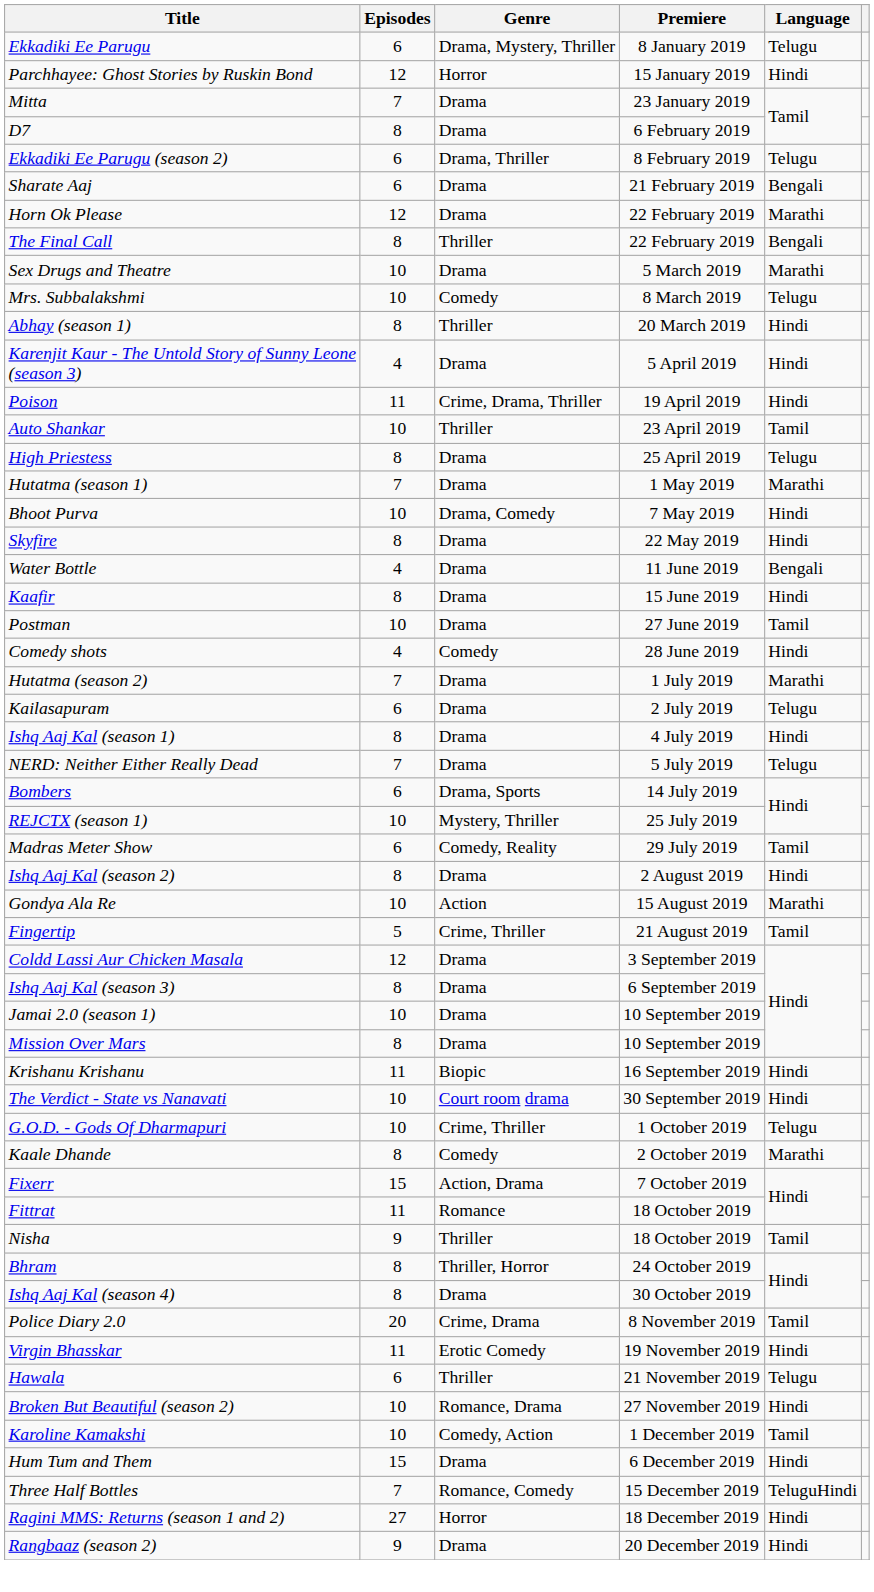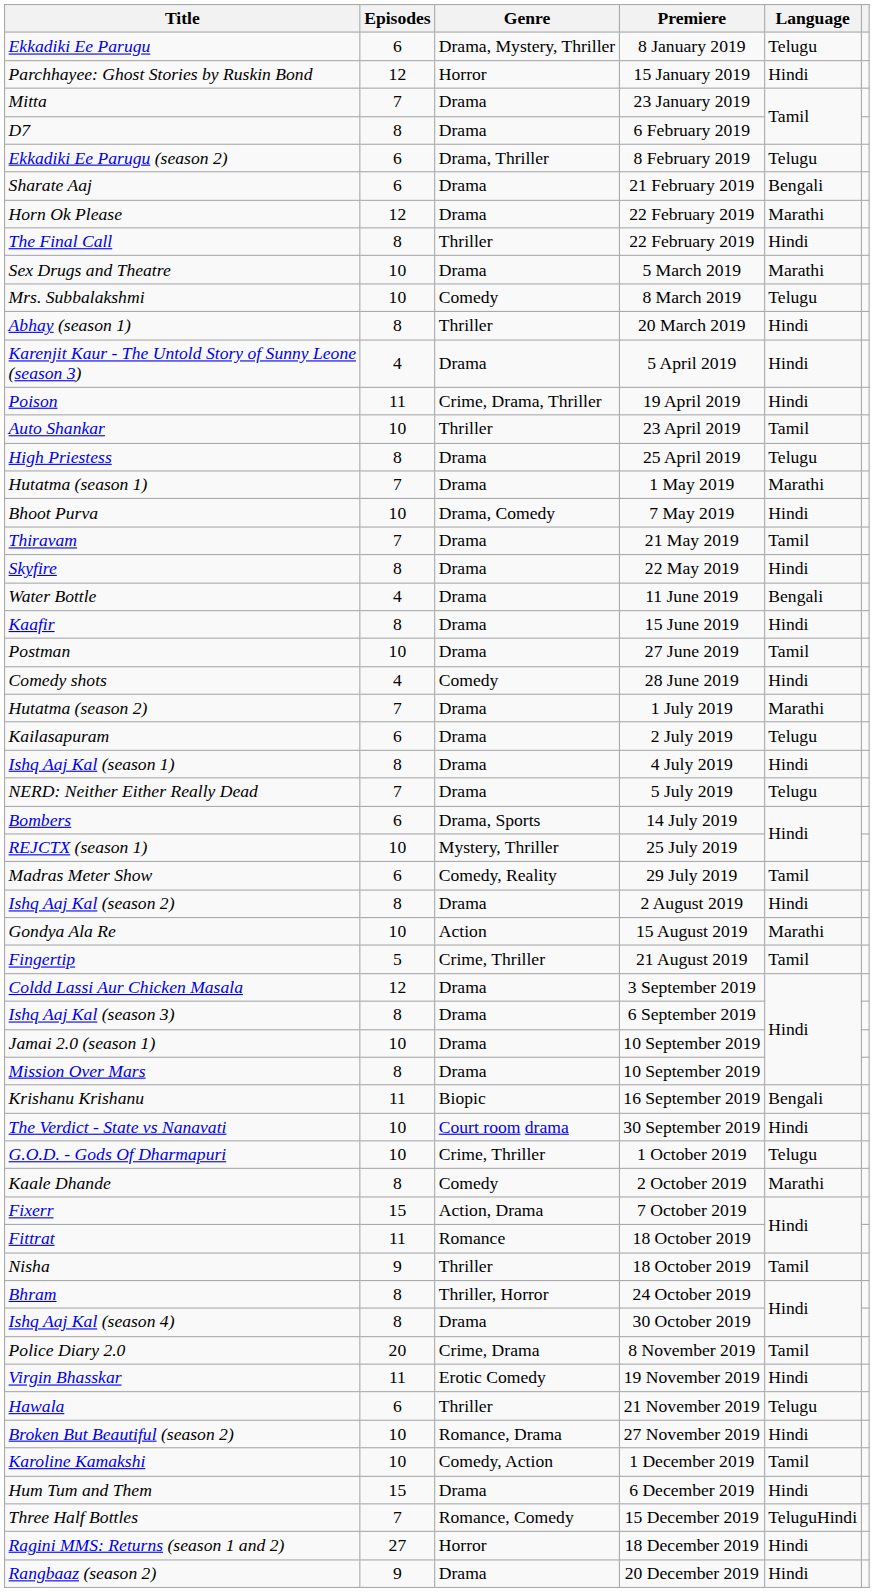The Final Call | Language: Bengali -> Hindi
+ row: Thiravam | 7 | Drama | 21 May 2019 | Tamil
Krishanu Krishanu | Language: Hindi -> Bengali
